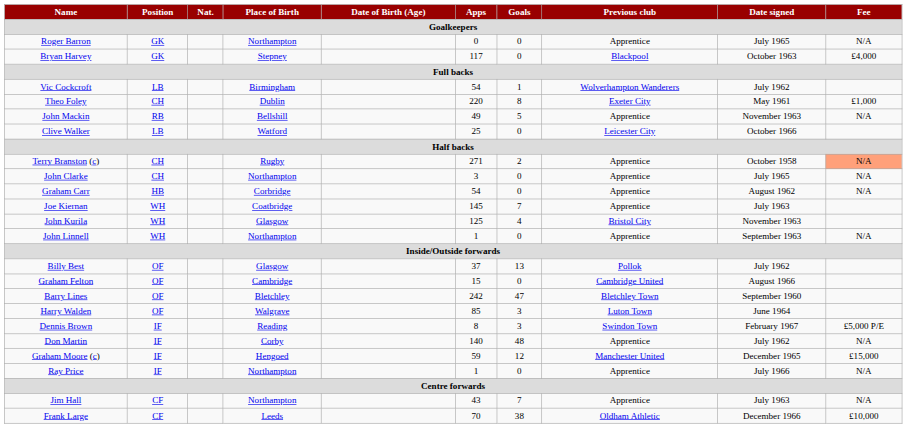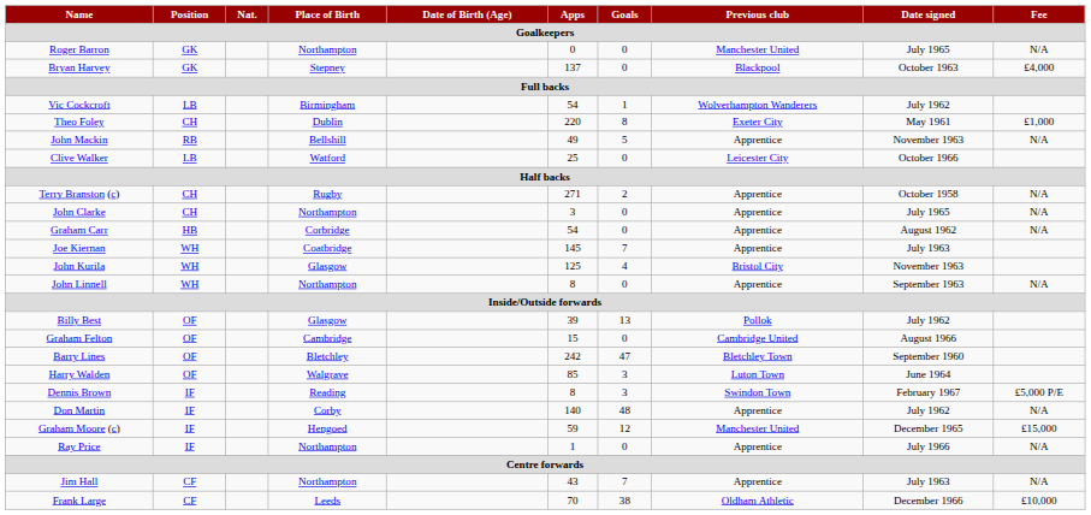Roger Barron | Previous club: Apprentice -> Manchester United
Bryan Harvey | Apps: 117 -> 137
Terry Branston (c) | Fee: lightsalmon background -> no background
John Linnell | Apps: 1 -> 8
Billy Best | Apps: 37 -> 39
